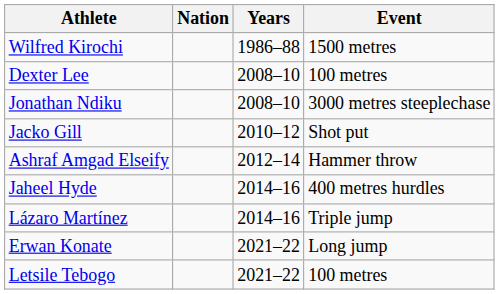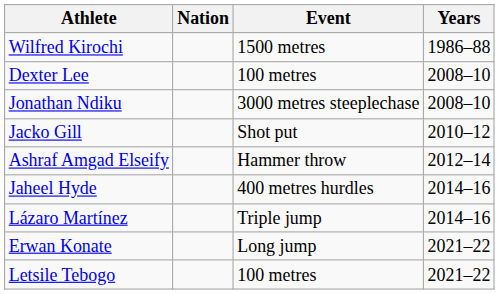columns swapped: Event <-> Years
